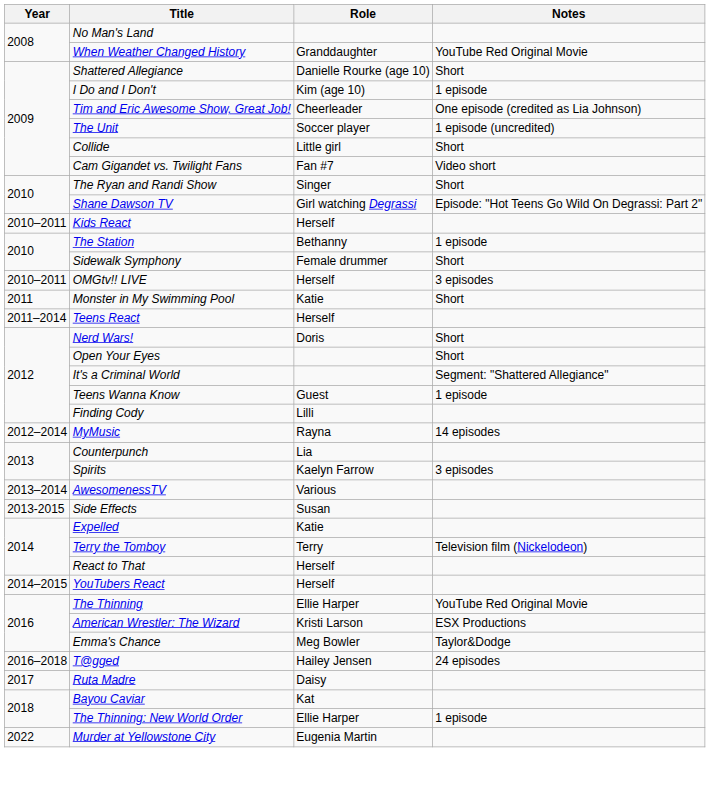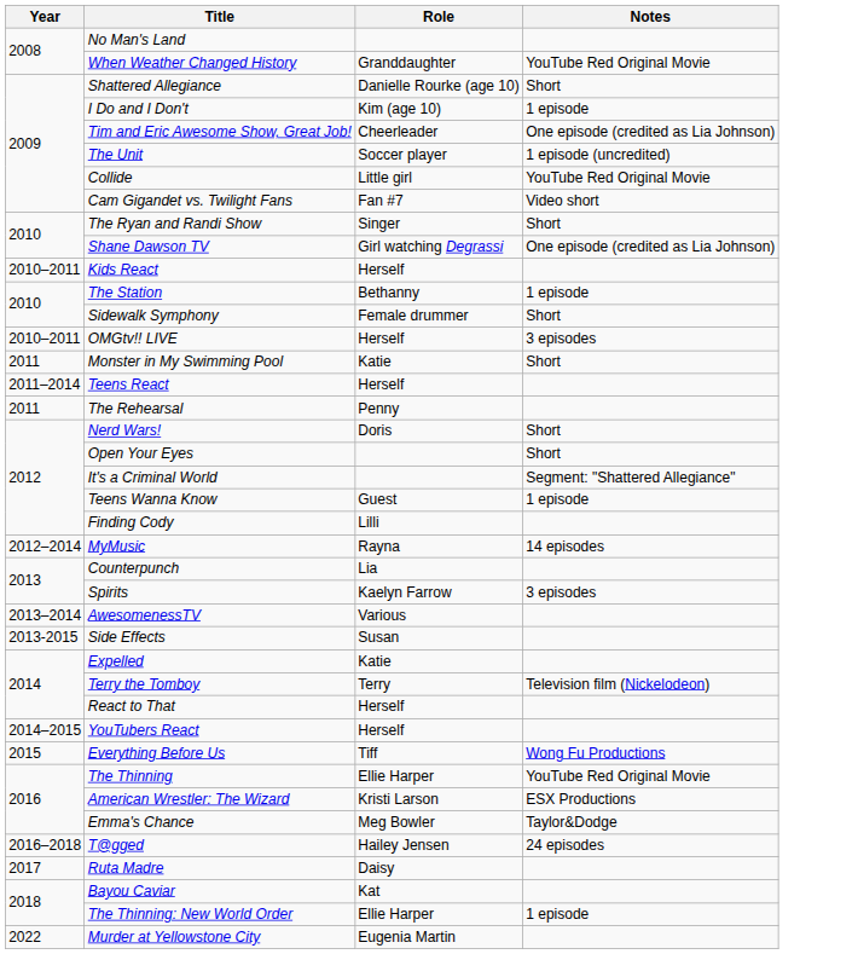Collide | Notes: Short -> YouTube Red Original Movie
Shane Dawson TV | Notes: Episode: "Hot Teens Go Wild On Degrassi: Part 2" -> One episode (credited as Lia Johnson)
+ row: 2011 | The Rehearsal | Penny
+ row: 2015 | Everything Before Us | Tiff | Wong Fu Productions
